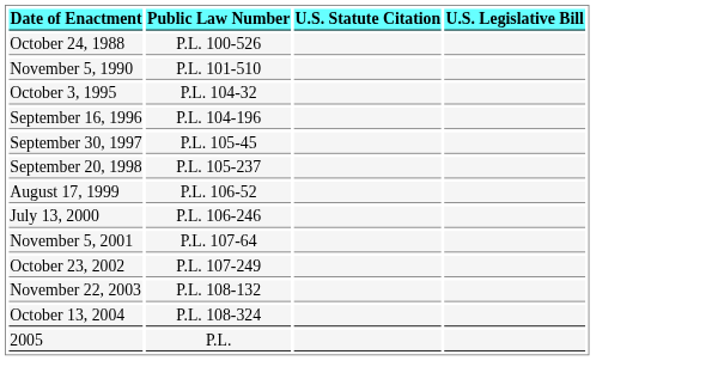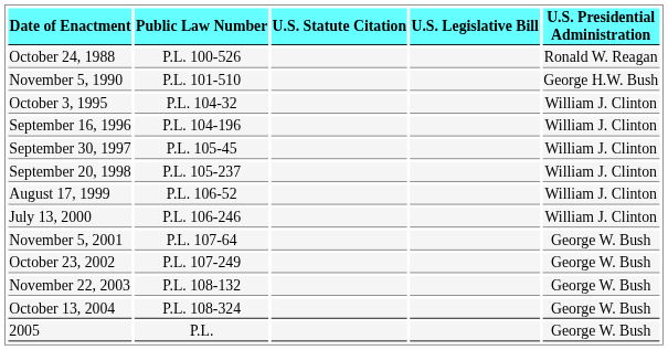+ column: U.S. Presidential Administration | Ronald W. Reagan | George H.W. Bush | William J. Clinton | William J. Clinton | William J. Clinton | William J. Clinton | William J. Clinton | William J. Clinton | George W. Bush | George W. Bush | George W. Bush | George W. Bush | George W. Bush
